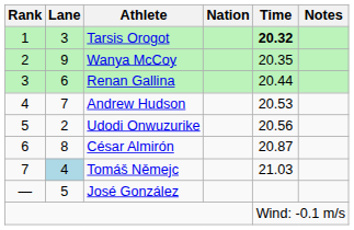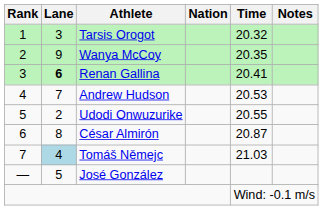Tarsis Orogot | Time: bold -> normal
Renan Gallina | Lane: normal -> bold
Renan Gallina | Time: 20.44 -> 20.41
Udodi Onwuzurike | Time: 20.56 -> 20.55
